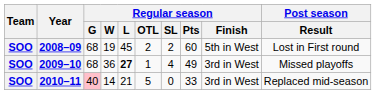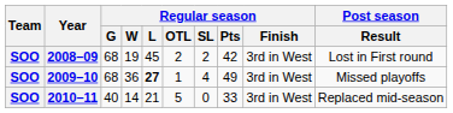2008–09 | Regular season / Pts: 60 -> 42
2008–09 | Regular season / Finish: 5th in West -> 3rd in West
2010–11 | Regular season / G: pink background -> no background
